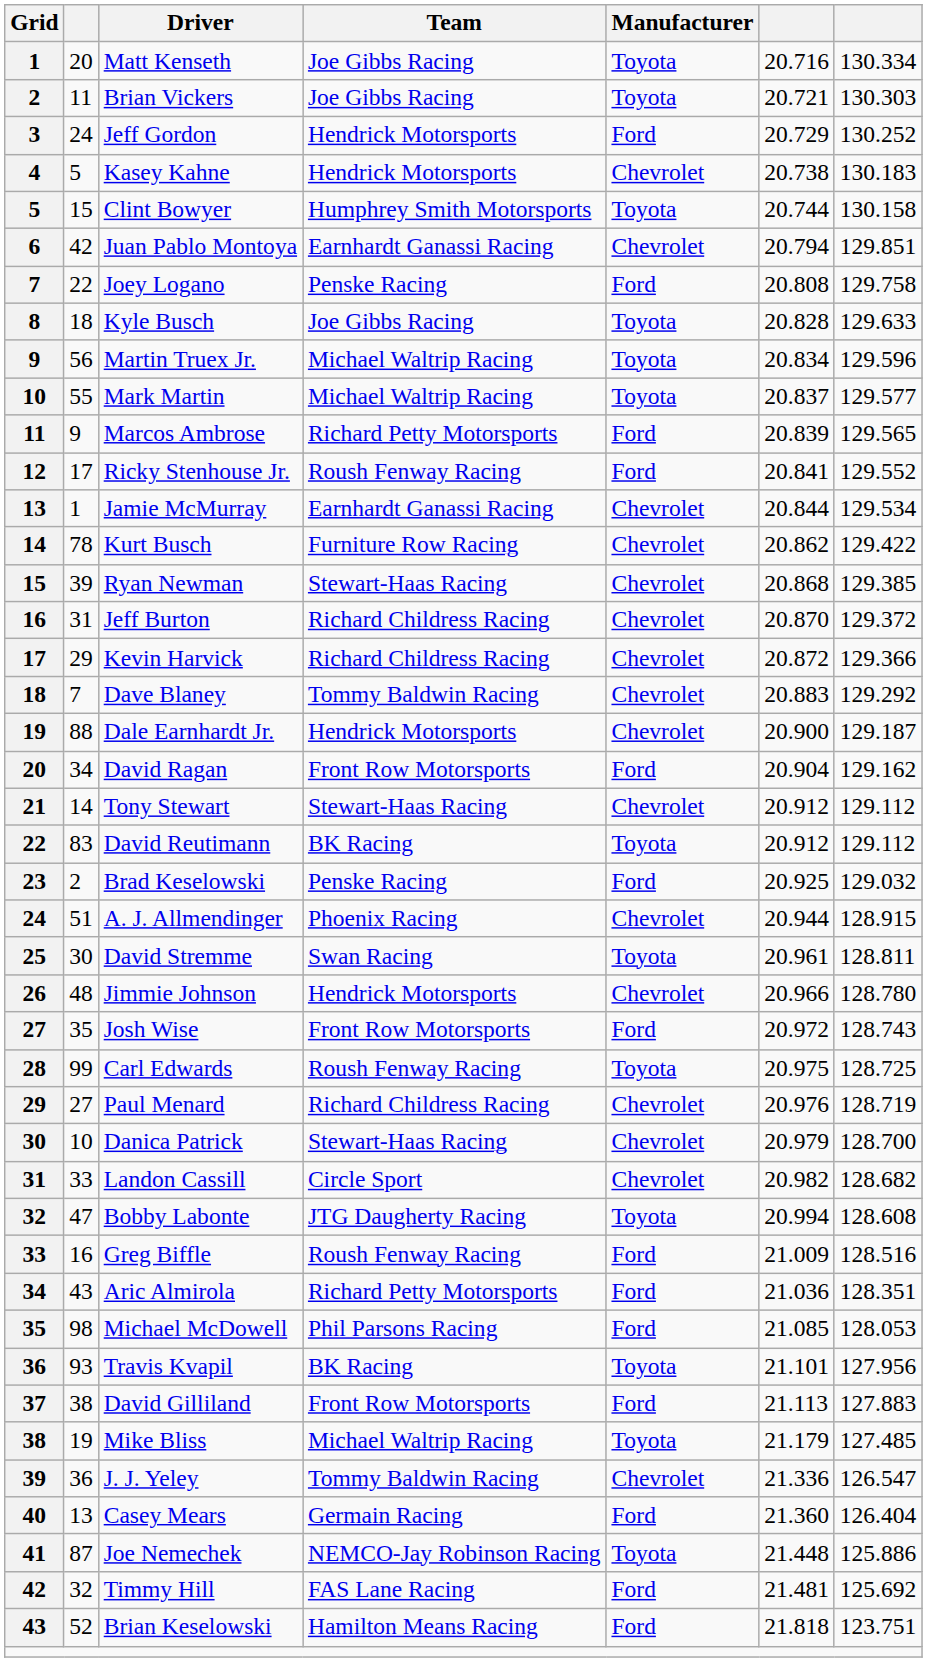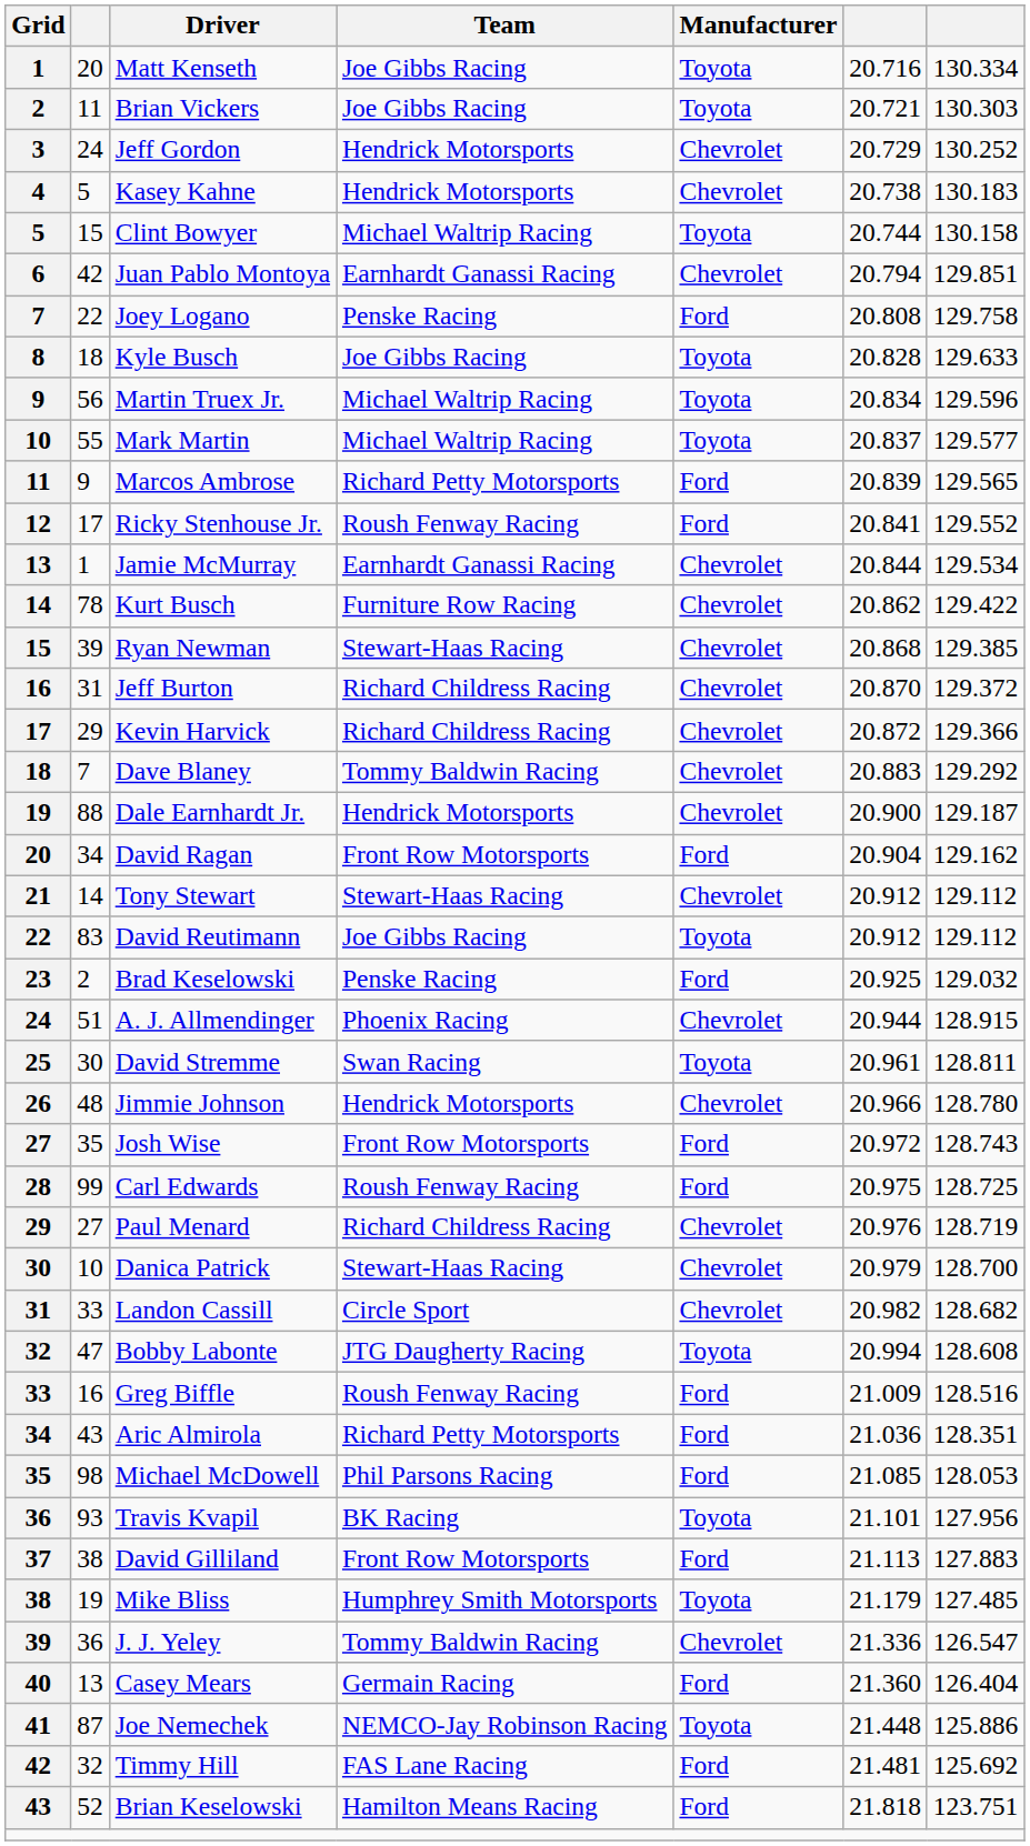Jeff Gordon | Manufacturer: Ford -> Chevrolet
Clint Bowyer | Team: Humphrey Smith Motorsports -> Michael Waltrip Racing
David Reutimann | Team: BK Racing -> Joe Gibbs Racing
Carl Edwards | Manufacturer: Toyota -> Ford
Mike Bliss | Team: Michael Waltrip Racing -> Humphrey Smith Motorsports
